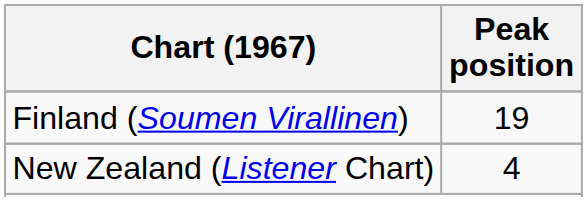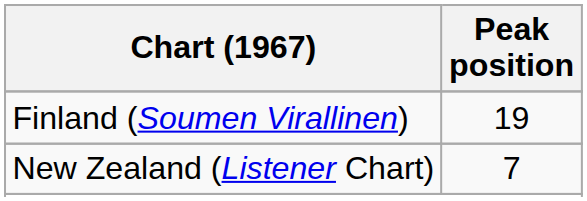New Zealand (Listener Chart) | Peak position: 4 -> 7
